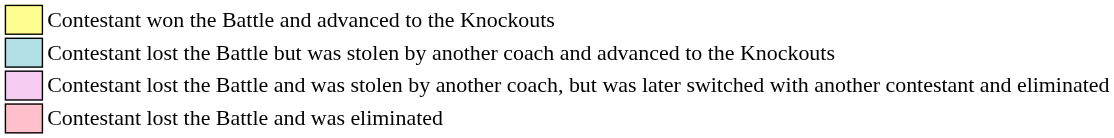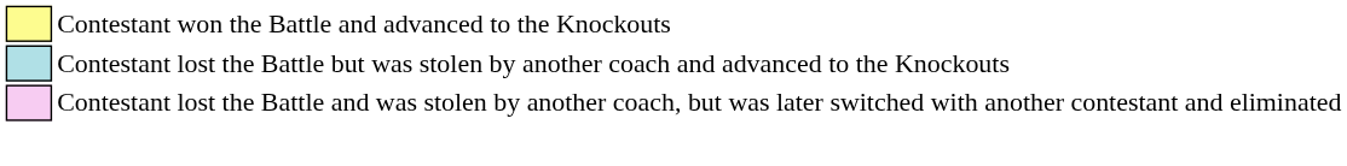- row: Contestant lost the Battle and was eliminated
